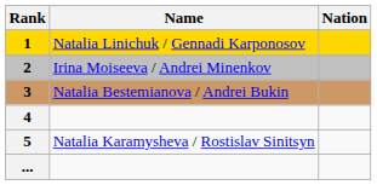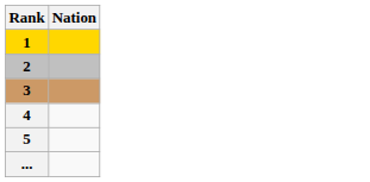- column: Name | Natalia Linichuk / Gennadi Karponosov | Irina Moiseeva / Andrei Minenkov | Natalia Bestemianova / Andrei Bukin | Natalia Karamysheva / Rostislav Sinitsyn
